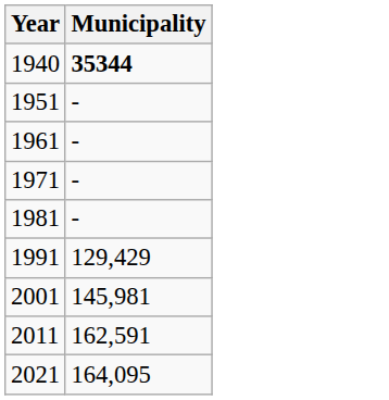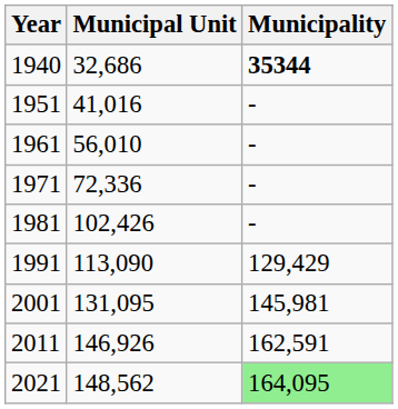+ column: Municipal Unit | 32,686 | 41,016 | 56,010 | 72,336 | 102,426 | 113,090 | 131,095 | 146,926 | 148,562
2021 | Municipality: no background -> lightgreen background
